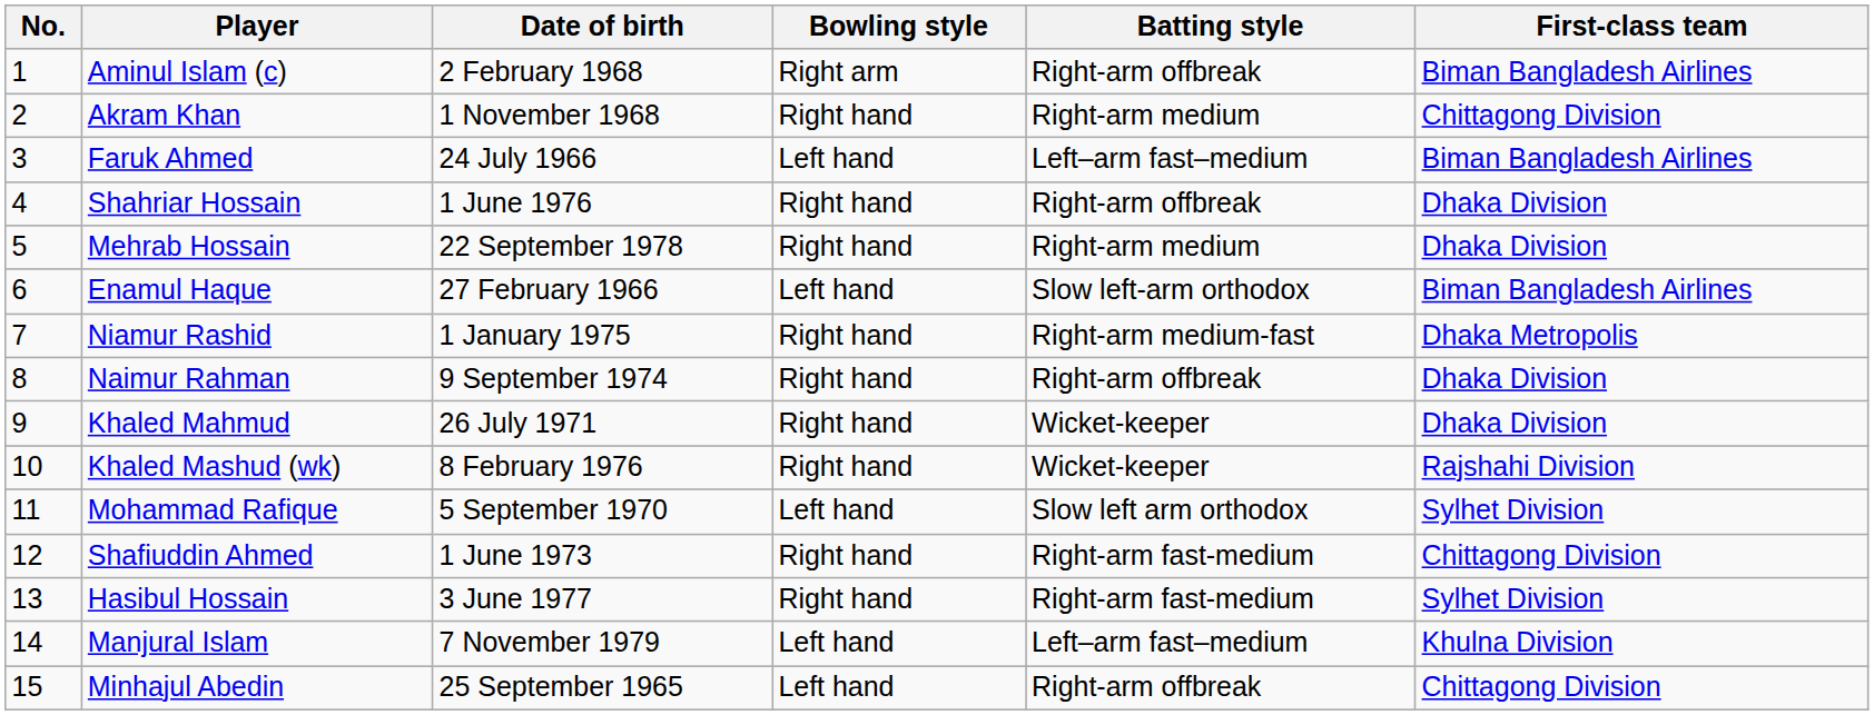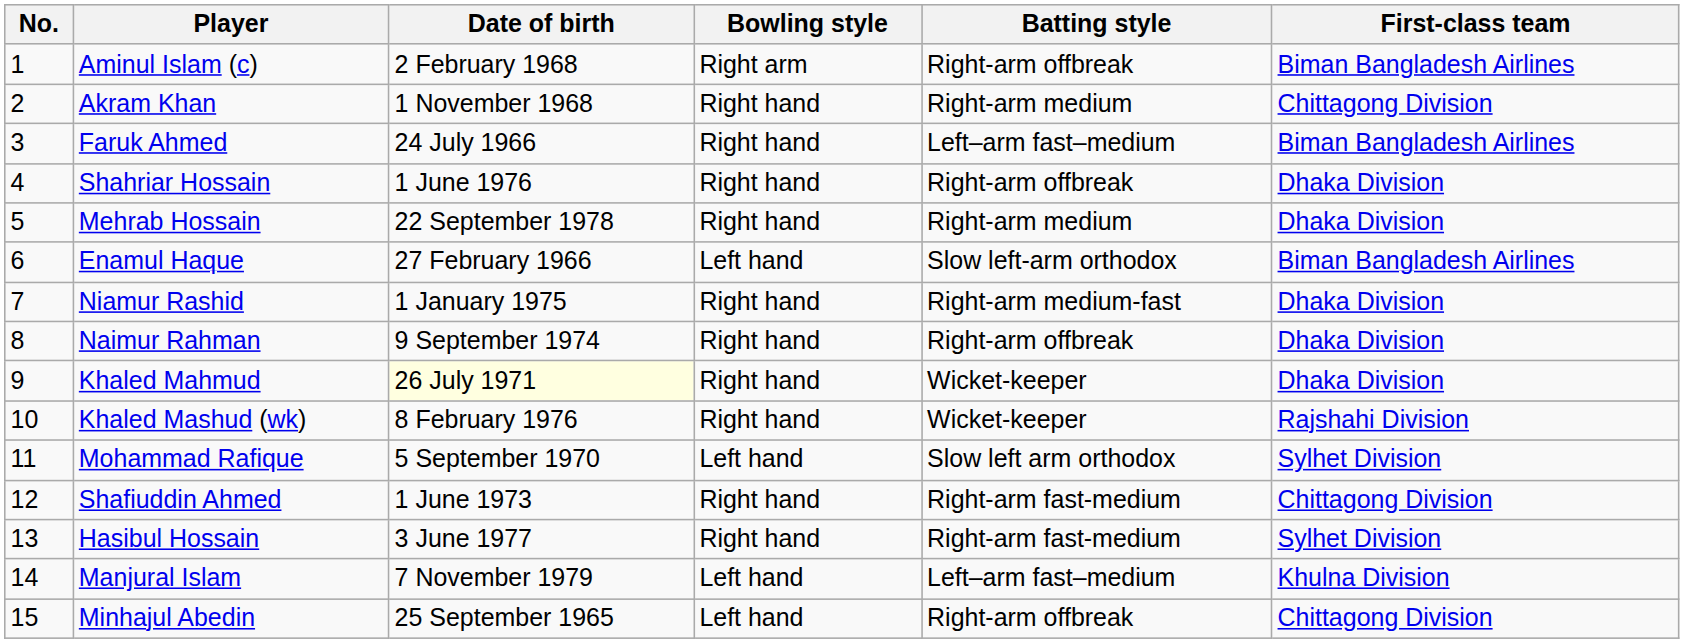Faruk Ahmed | Bowling style: Left hand -> Right hand
Niamur Rashid | First-class team: Dhaka Metropolis -> Dhaka Division
Khaled Mahmud | Date of birth: no background -> lightyellow background
